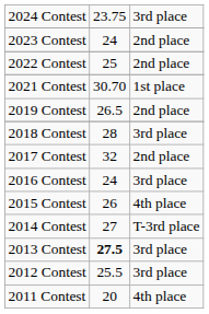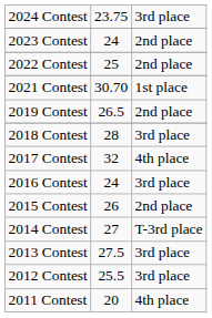2017 Contest | column 3: 2nd place -> 4th place
2015 Contest | column 3: 4th place -> 2nd place
2013 Contest | column 2: bold -> normal
